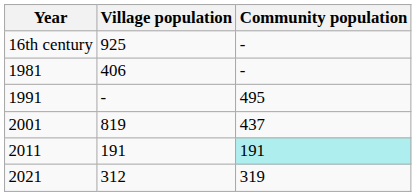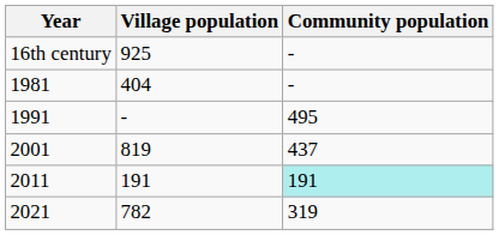1981 | Village population: 406 -> 404
2021 | Village population: 312 -> 782
